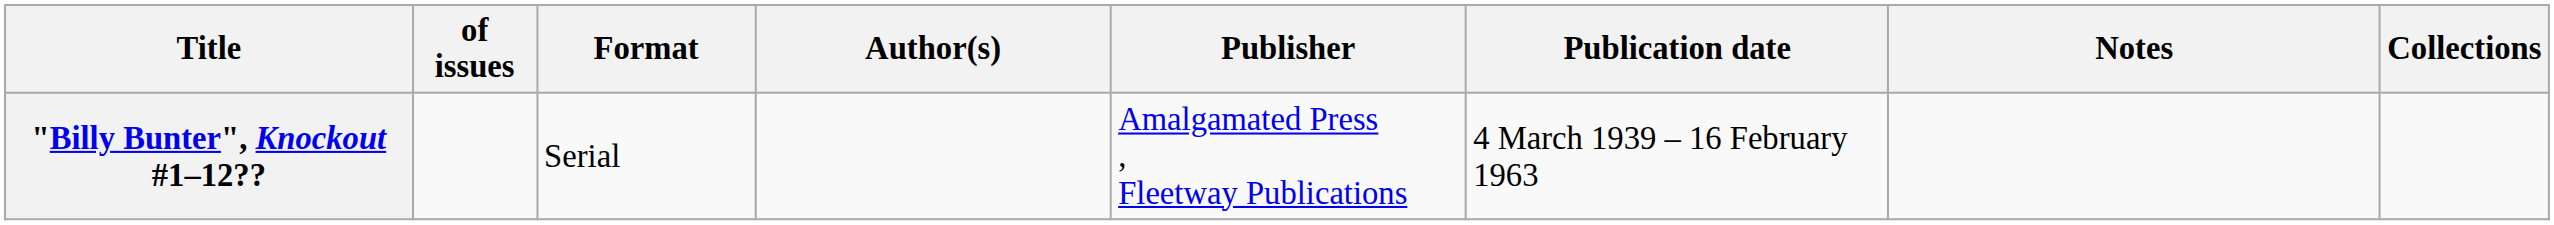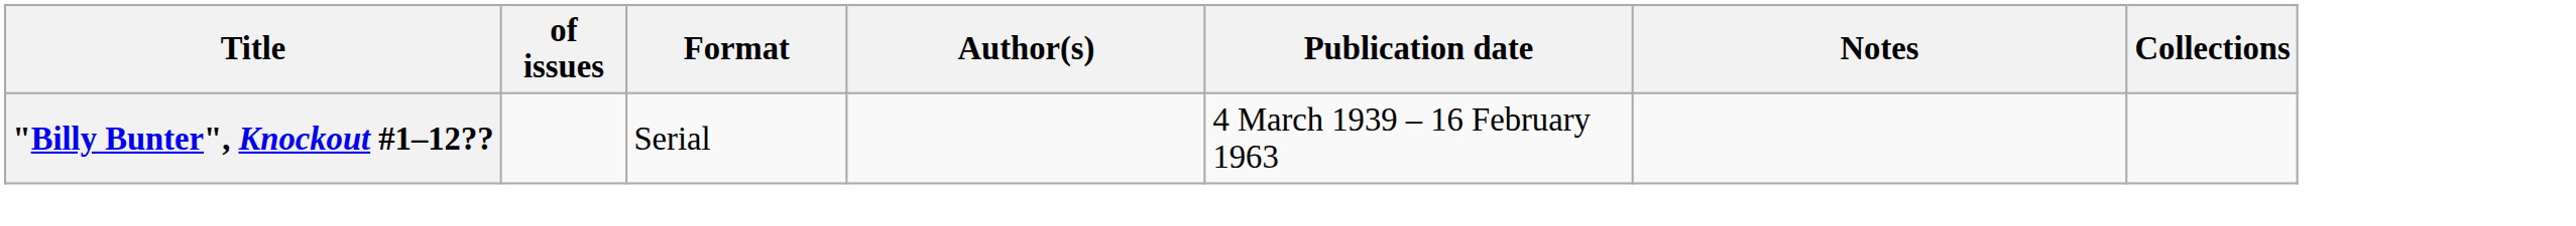- column: Publisher | Amalgamated Press , Fleetway Publications
